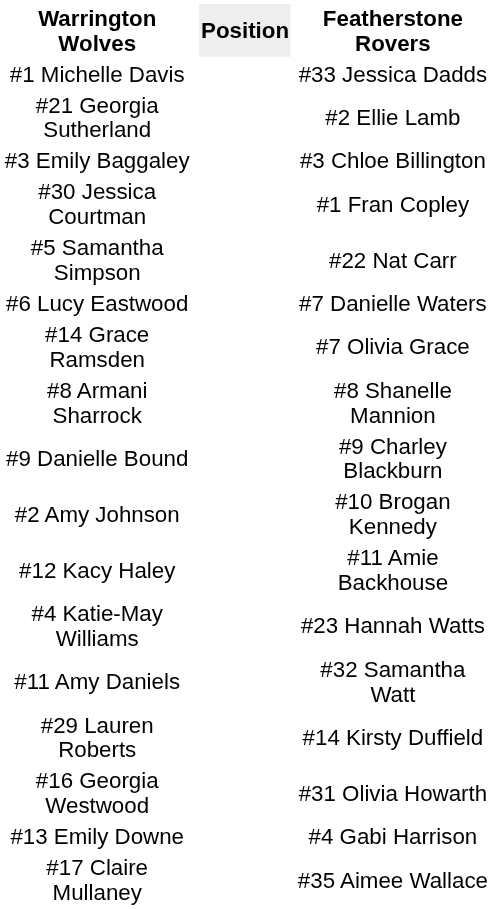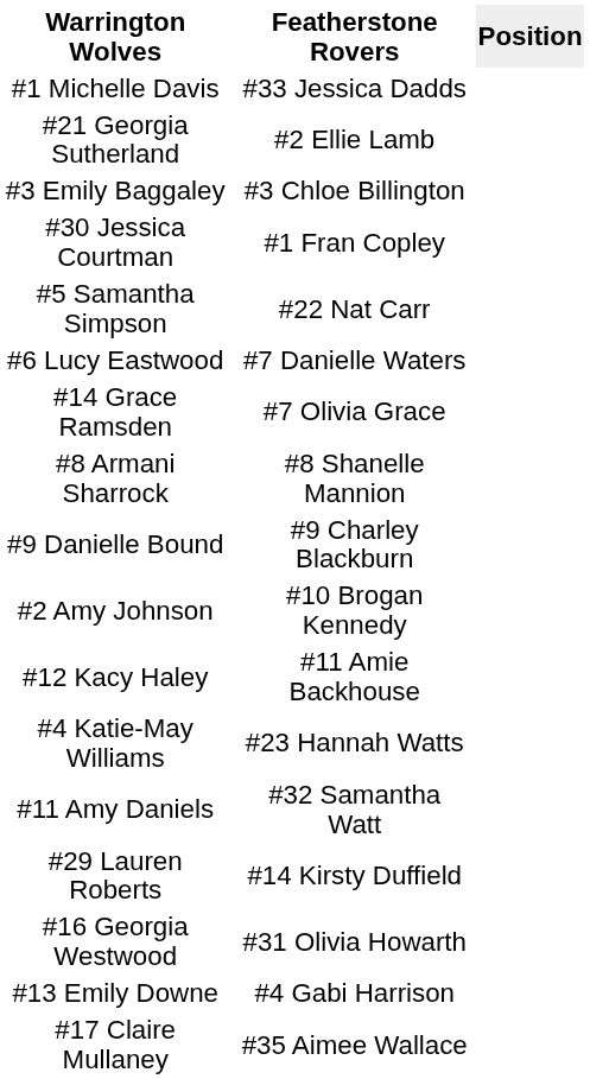columns swapped: Position <-> Featherstone Rovers
